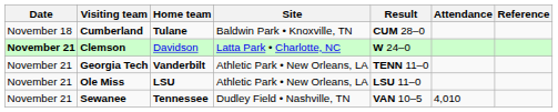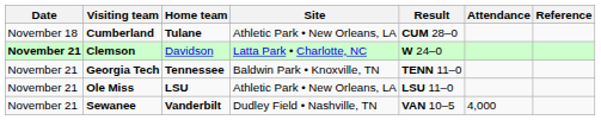Cumberland | Site: Baldwin Park • Knoxville, TN -> Athletic Park • New Orleans, LA
Georgia Tech | Home team: Vanderbilt -> Tennessee
Georgia Tech | Site: Athletic Park • New Orleans, LA -> Baldwin Park • Knoxville, TN
Sewanee | Home team: Tennessee -> Vanderbilt
Sewanee | Attendance: 4,010 -> 4,000
